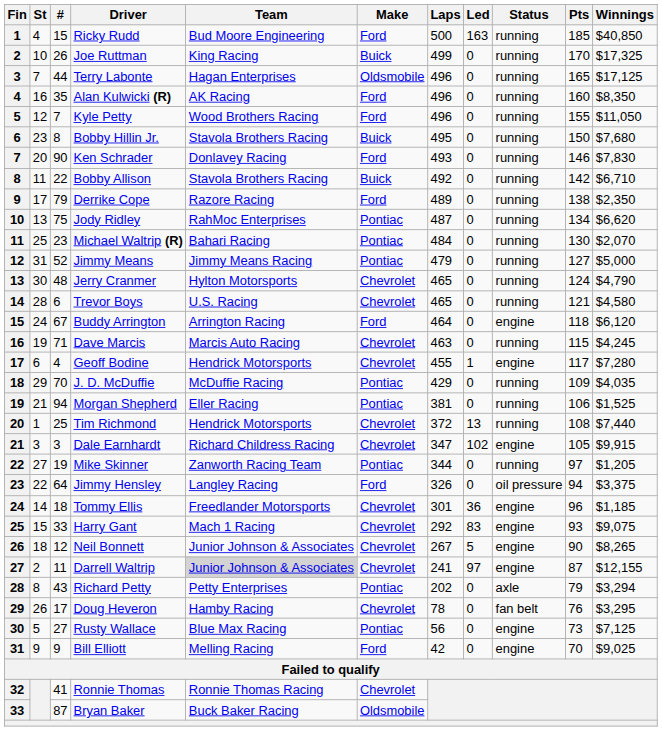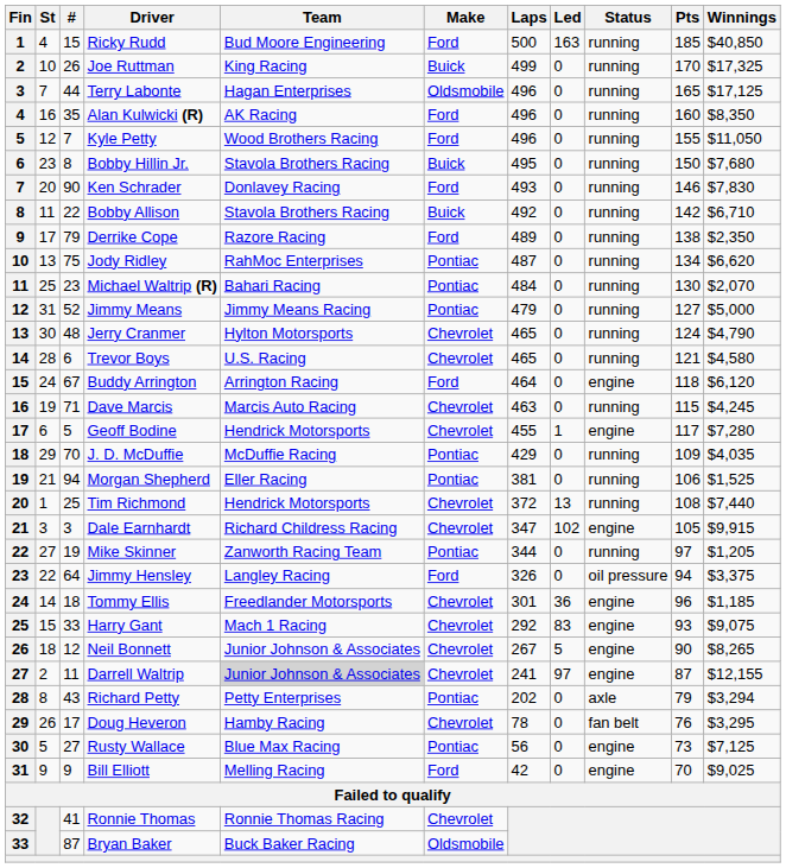Geoff Bodine | #: 4 -> 5
